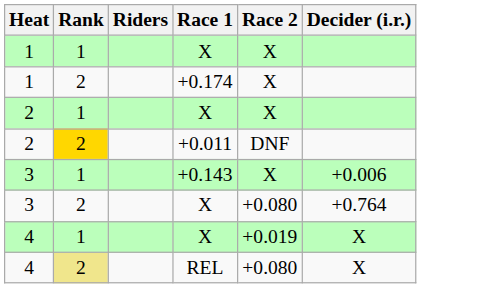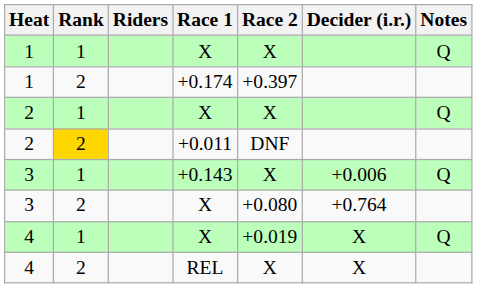+ column: Notes | Q | Q | Q | Q
+0.174 | Race 2: X -> +0.397
REL | Rank: khaki background -> no background
REL | Race 2: +0.080 -> X
